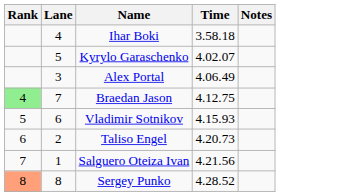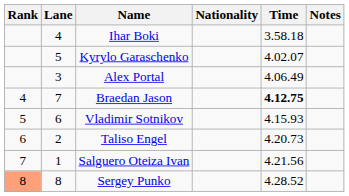+ column: Nationality
Braedan Jason | Rank: lightgreen background -> no background
Braedan Jason | Time: normal -> bold
